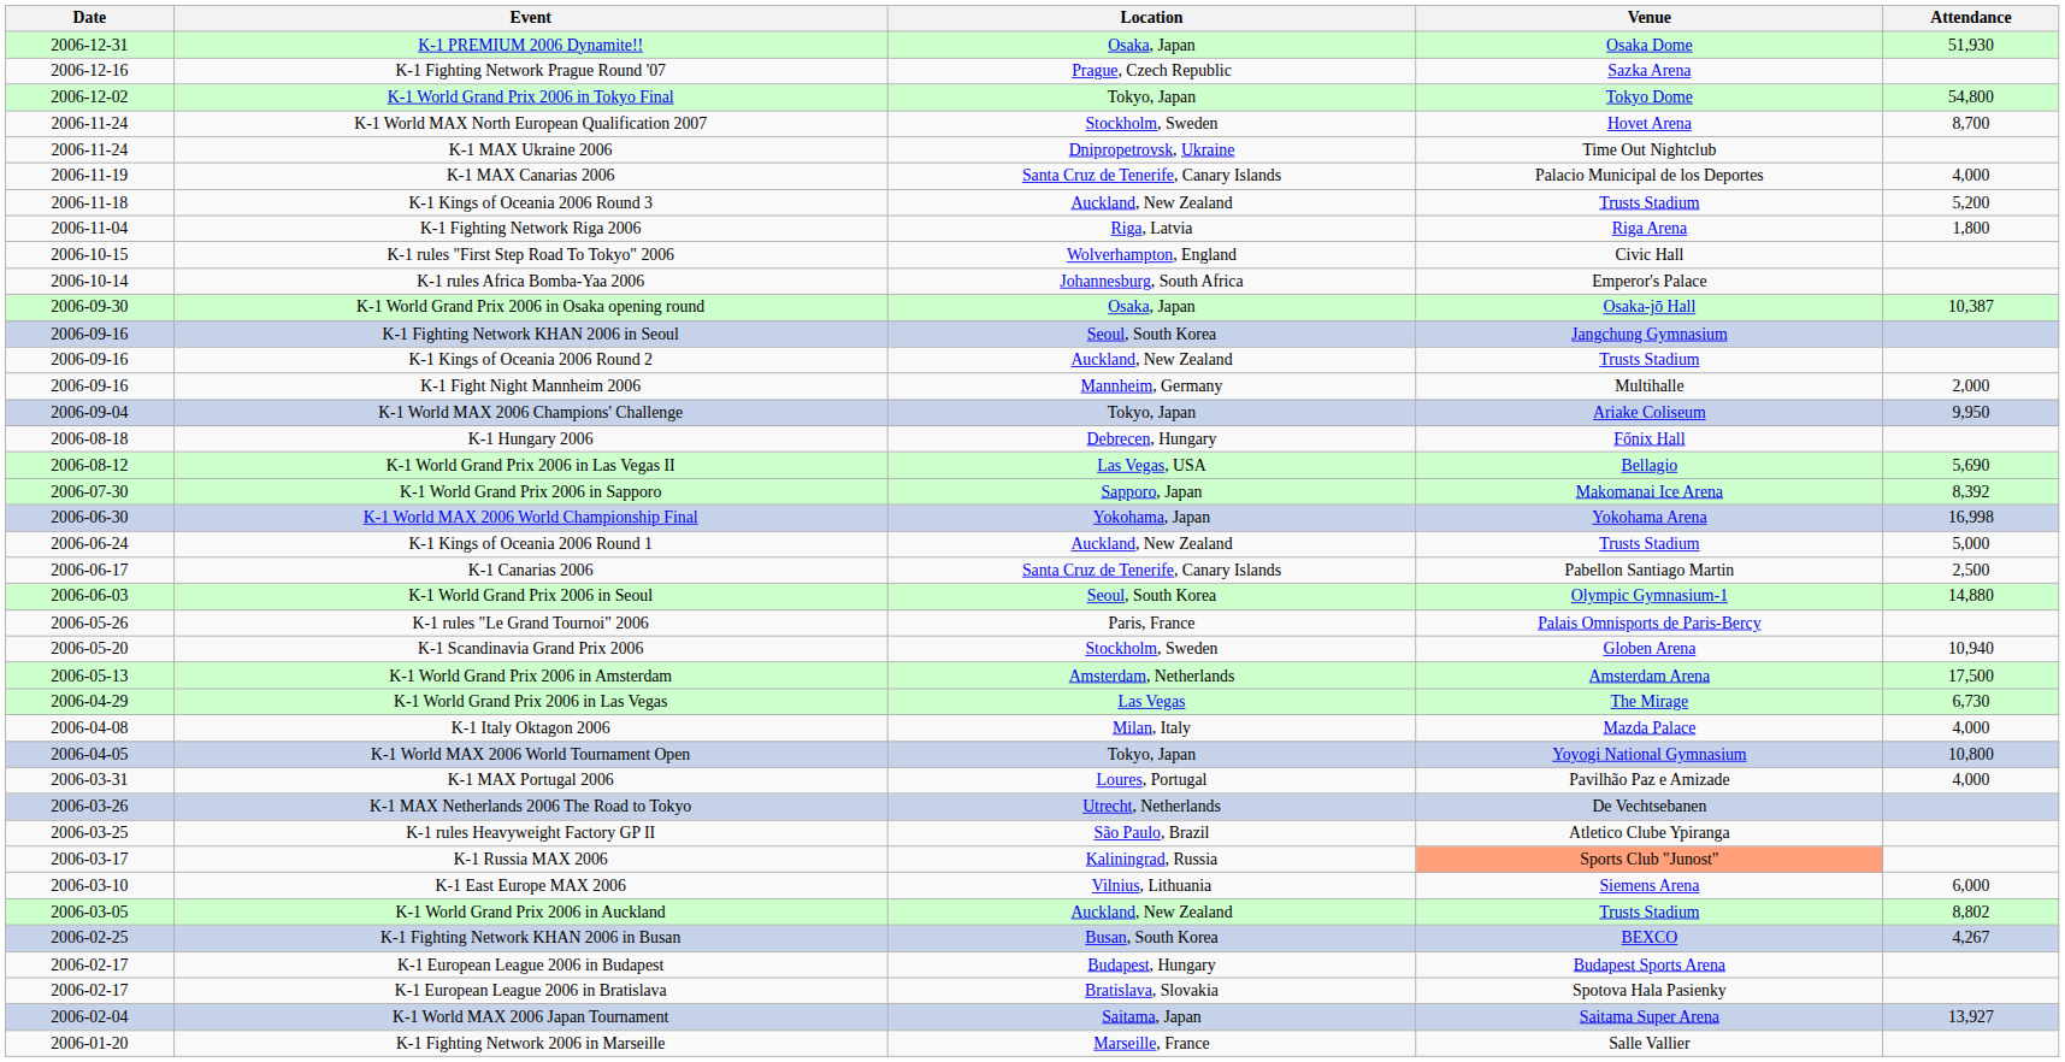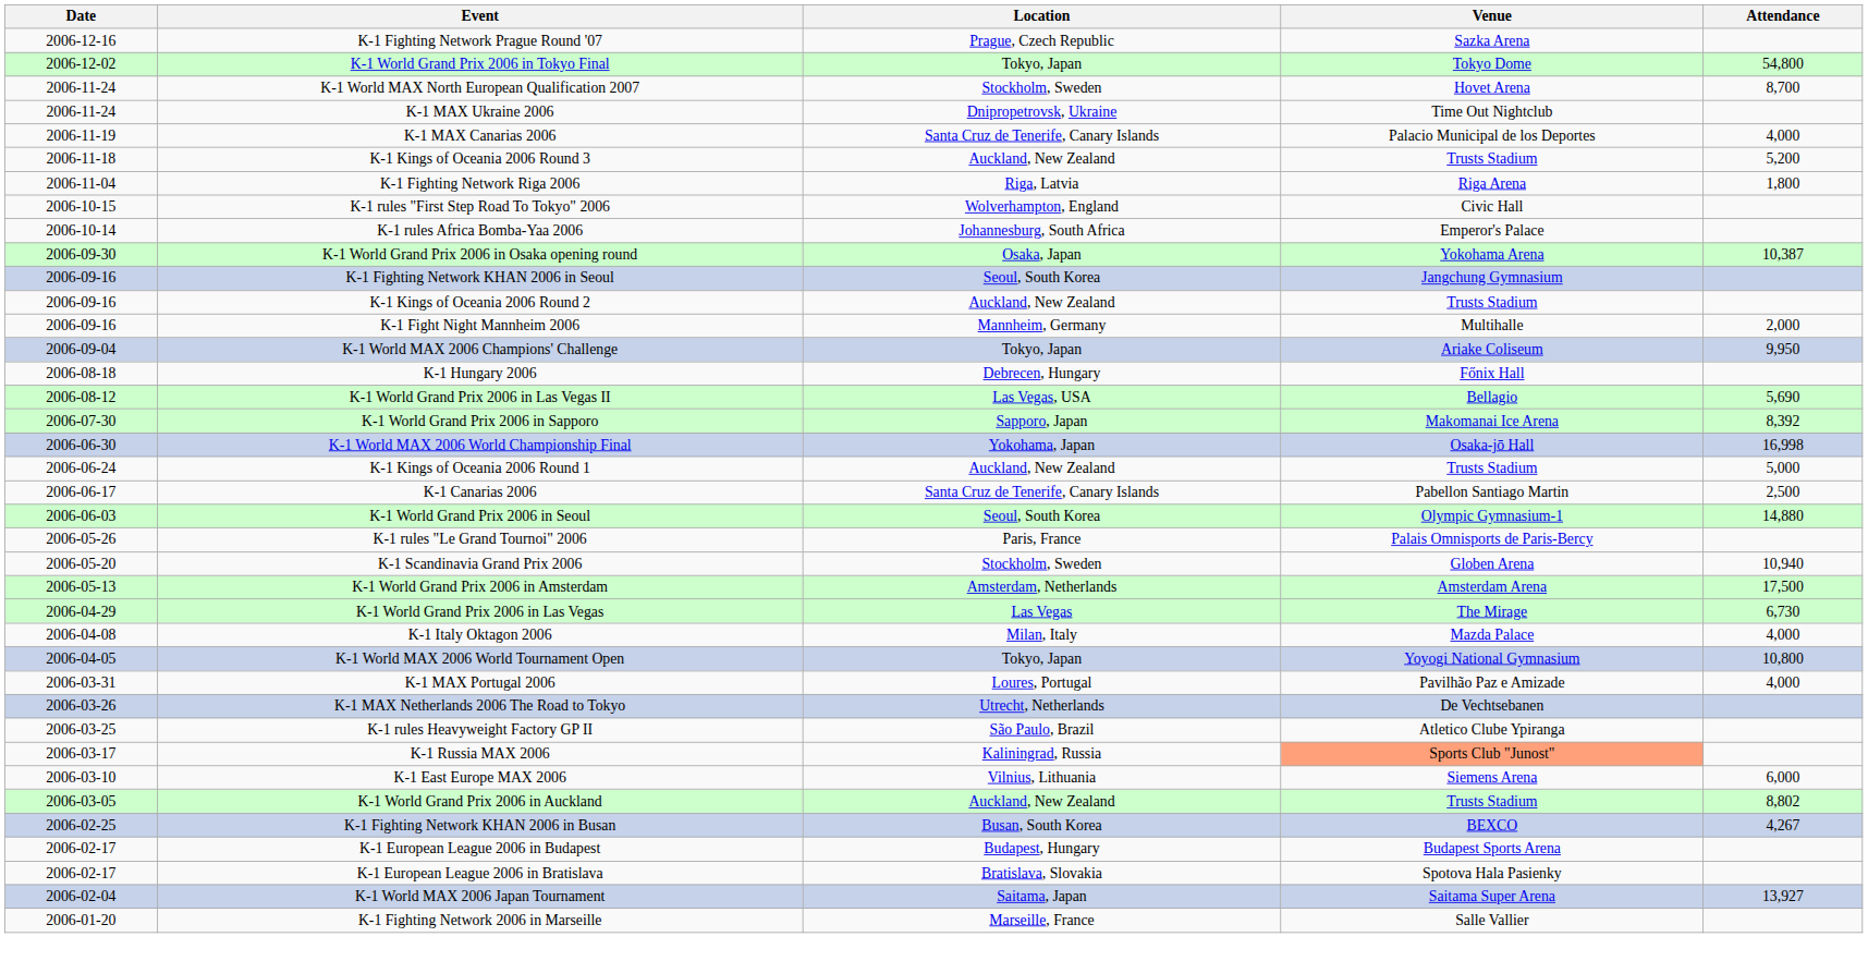- row: 2006-12-31 | K-1 PREMIUM 2006 Dynamite!! | Osaka, Japan | Osaka Dome | 51,930
K-1 World Grand Prix 2006 in Osaka opening round | Venue: Osaka-jō Hall -> Yokohama Arena
K-1 World MAX 2006 World Championship Final | Venue: Yokohama Arena -> Osaka-jō Hall
